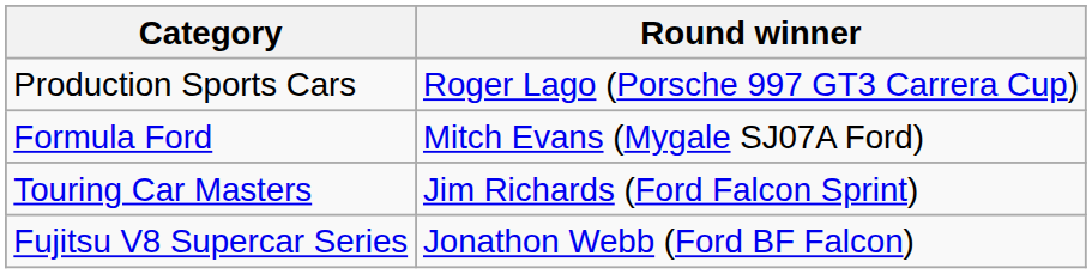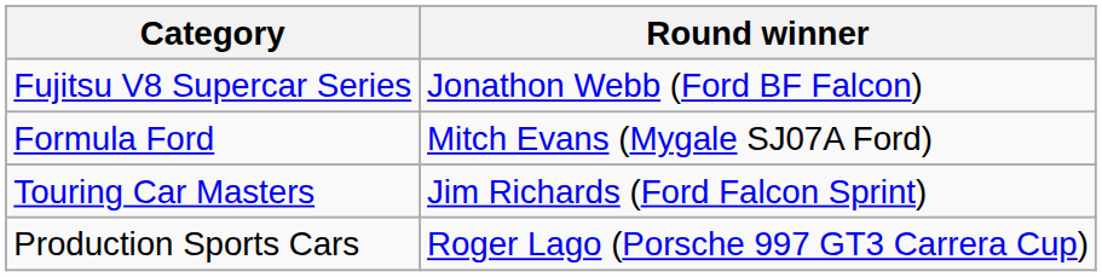rows swapped: Fujitsu V8 Supercar Series <-> Production Sports Cars
